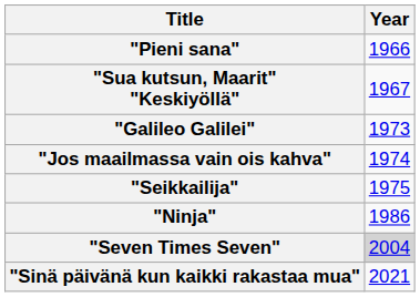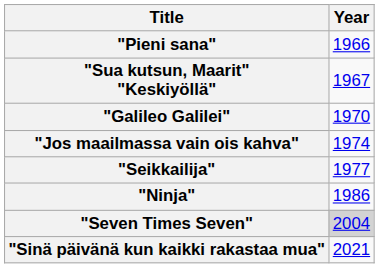"Galileo Galilei" | Year: 1973 -> 1970
"Seikkailija" | Year: 1975 -> 1977
